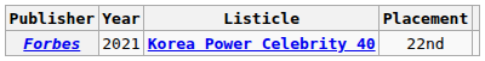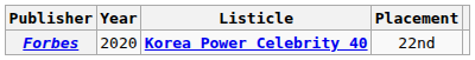Forbes | Year: 2021 -> 2020
